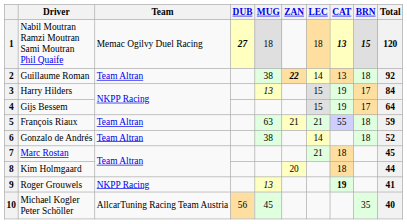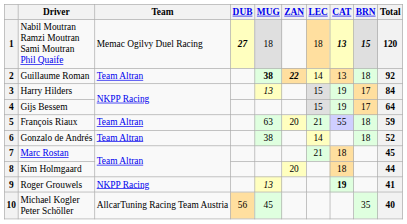2 | MUG: normal -> bold
5 | ZAN: 21 -> 20
